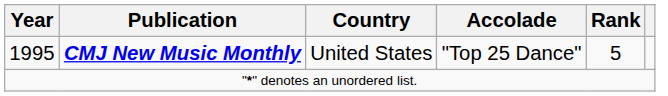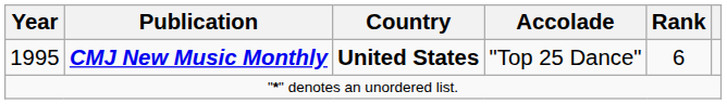1995 | Country: normal -> bold
1995 | Rank: 5 -> 6
